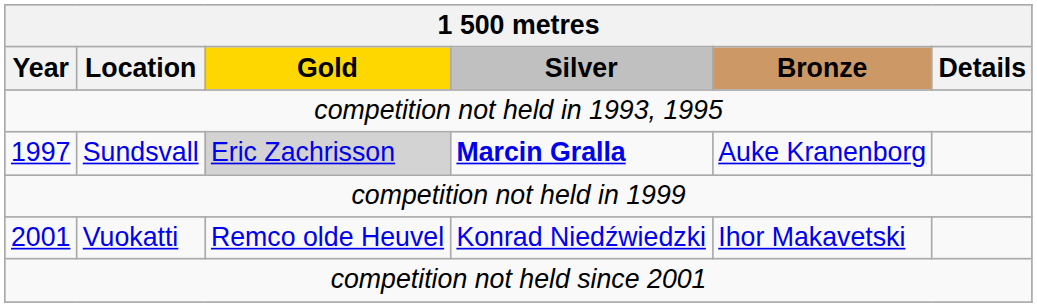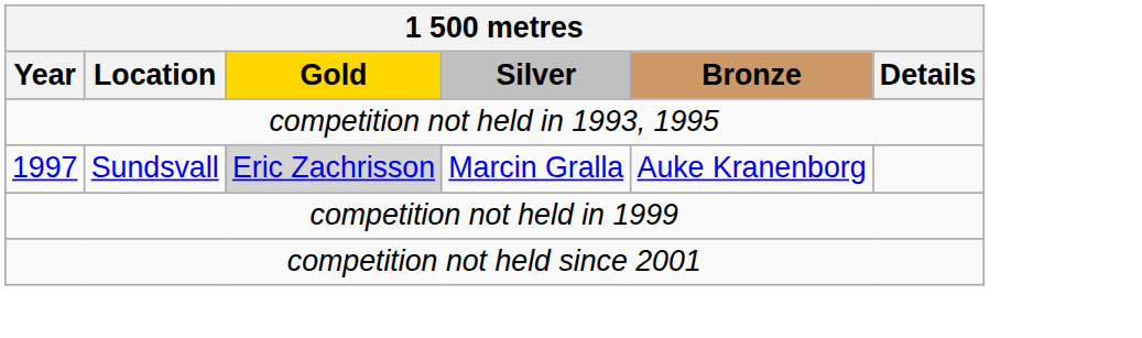1997 | Silver: bold -> normal
- row: 2001 | Vuokatti | Remco olde Heuvel | Konrad Niedźwiedzki | Ihor Makavetski
